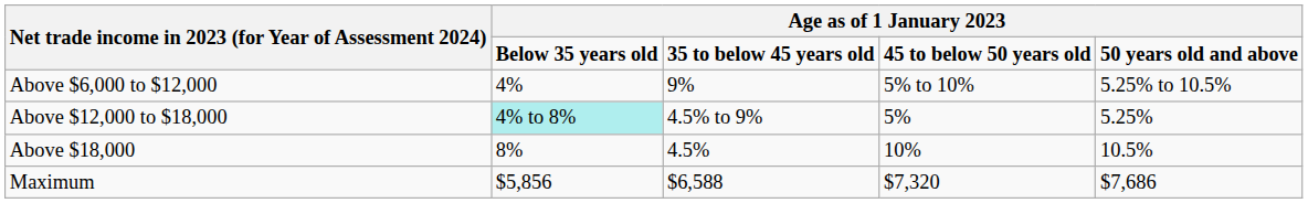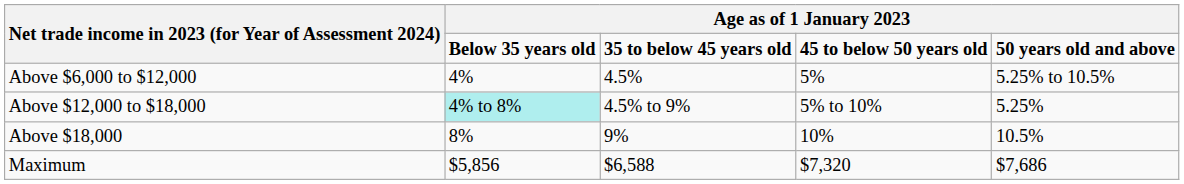Above $6,000 to $12,000 | column 3: 9% -> 4.5%
Above $6,000 to $12,000 | column 4: 5% to 10% -> 5%
Above $12,000 to $18,000 | column 4: 5% -> 5% to 10%
Above $18,000 | column 3: 4.5% -> 9%
